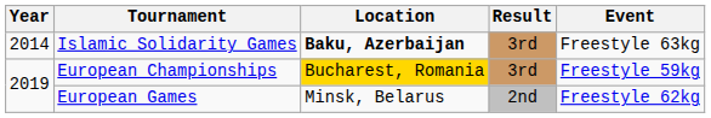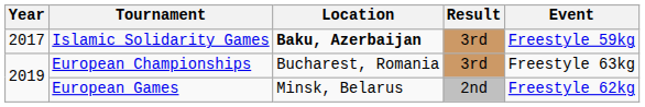Islamic Solidarity Games | Year: 2014 -> 2017
Islamic Solidarity Games | Event: Freestyle 63kg -> Freestyle 59kg
European Championships | Location: gold background -> no background
European Championships | Event: Freestyle 59kg -> Freestyle 63kg
